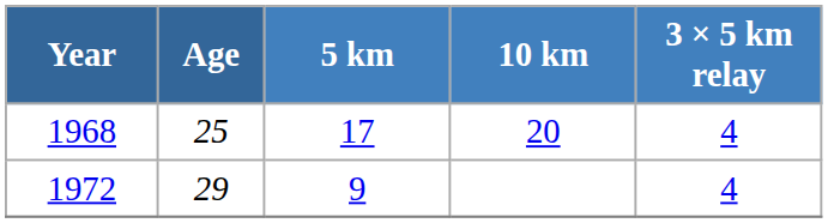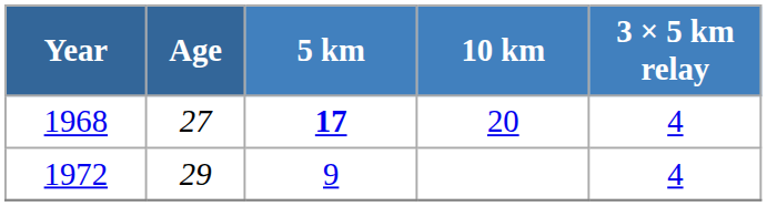1968 | Age: 25 -> 27
1968 | 5 km: normal -> bold
